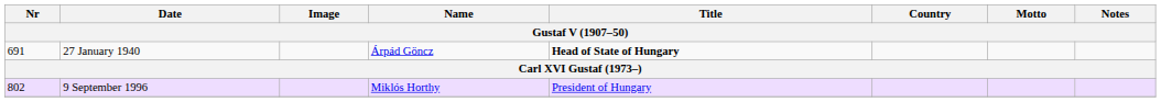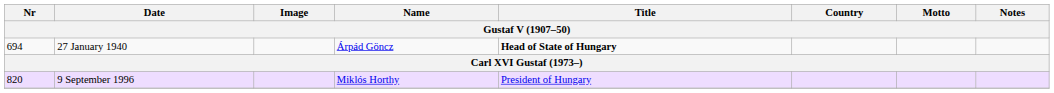27 January 1940 | Nr: 691 -> 694
9 September 1996 | Nr: 802 -> 820
